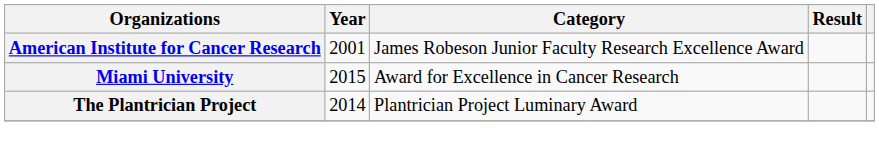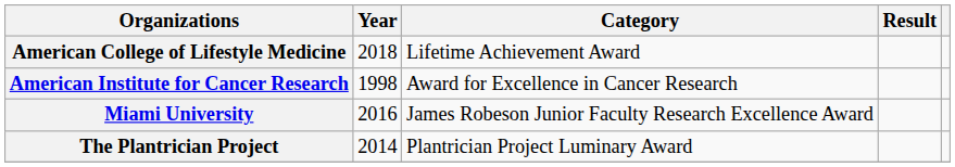+ row: American College of Lifestyle Medicine | 2018 | Lifetime Achievement Award
American Institute for Cancer Research | Year: 2001 -> 1998
American Institute for Cancer Research | Category: James Robeson Junior Faculty Research Excellence Award -> Award for Excellence in Cancer Research
Miami University | Year: 2015 -> 2016
Miami University | Category: Award for Excellence in Cancer Research -> James Robeson Junior Faculty Research Excellence Award
